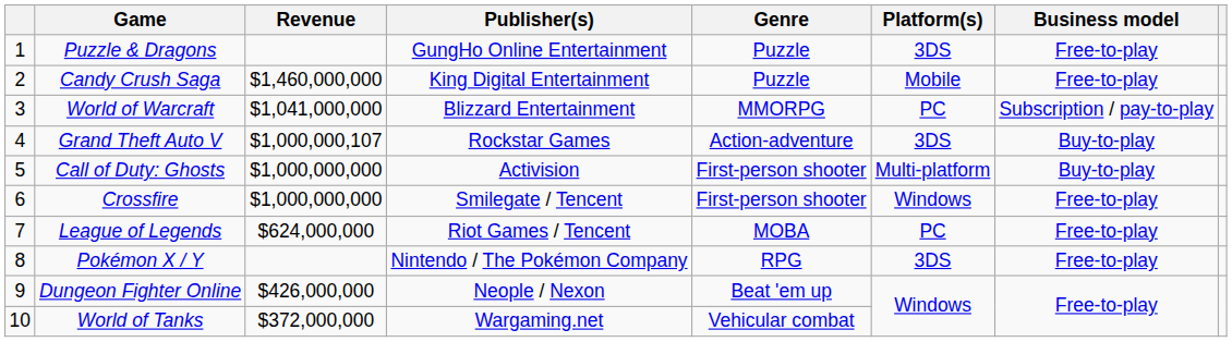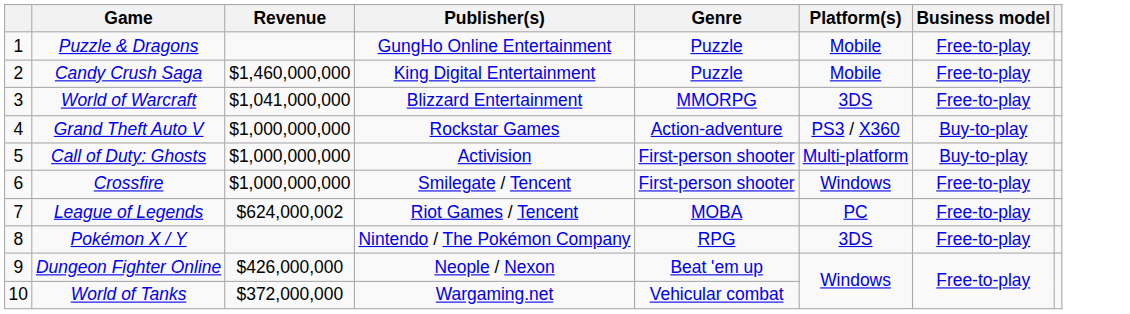Puzzle & Dragons | Platform(s): 3DS -> Mobile
World of Warcraft | Platform(s): PC -> 3DS
World of Warcraft | Business model: Subscription / pay-to-play -> Free-to-play
Grand Theft Auto V | Revenue: $1,000,000,107 -> $1,000,000,000
Grand Theft Auto V | Platform(s): 3DS -> PS3 / X360
League of Legends | Revenue: $624,000,000 -> $624,000,002
